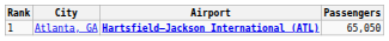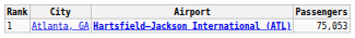Atlanta, GA | Passengers: 65,050 -> 75,053
